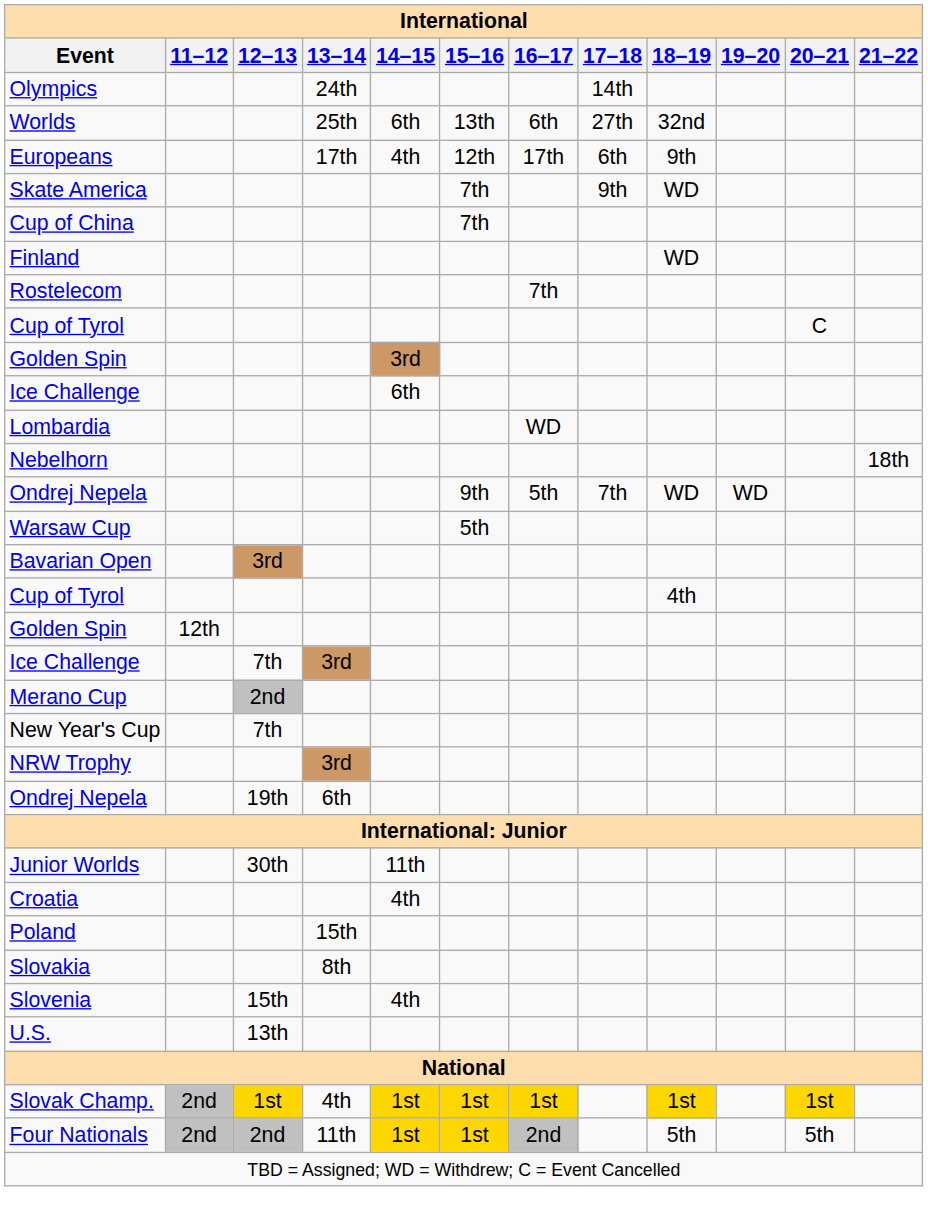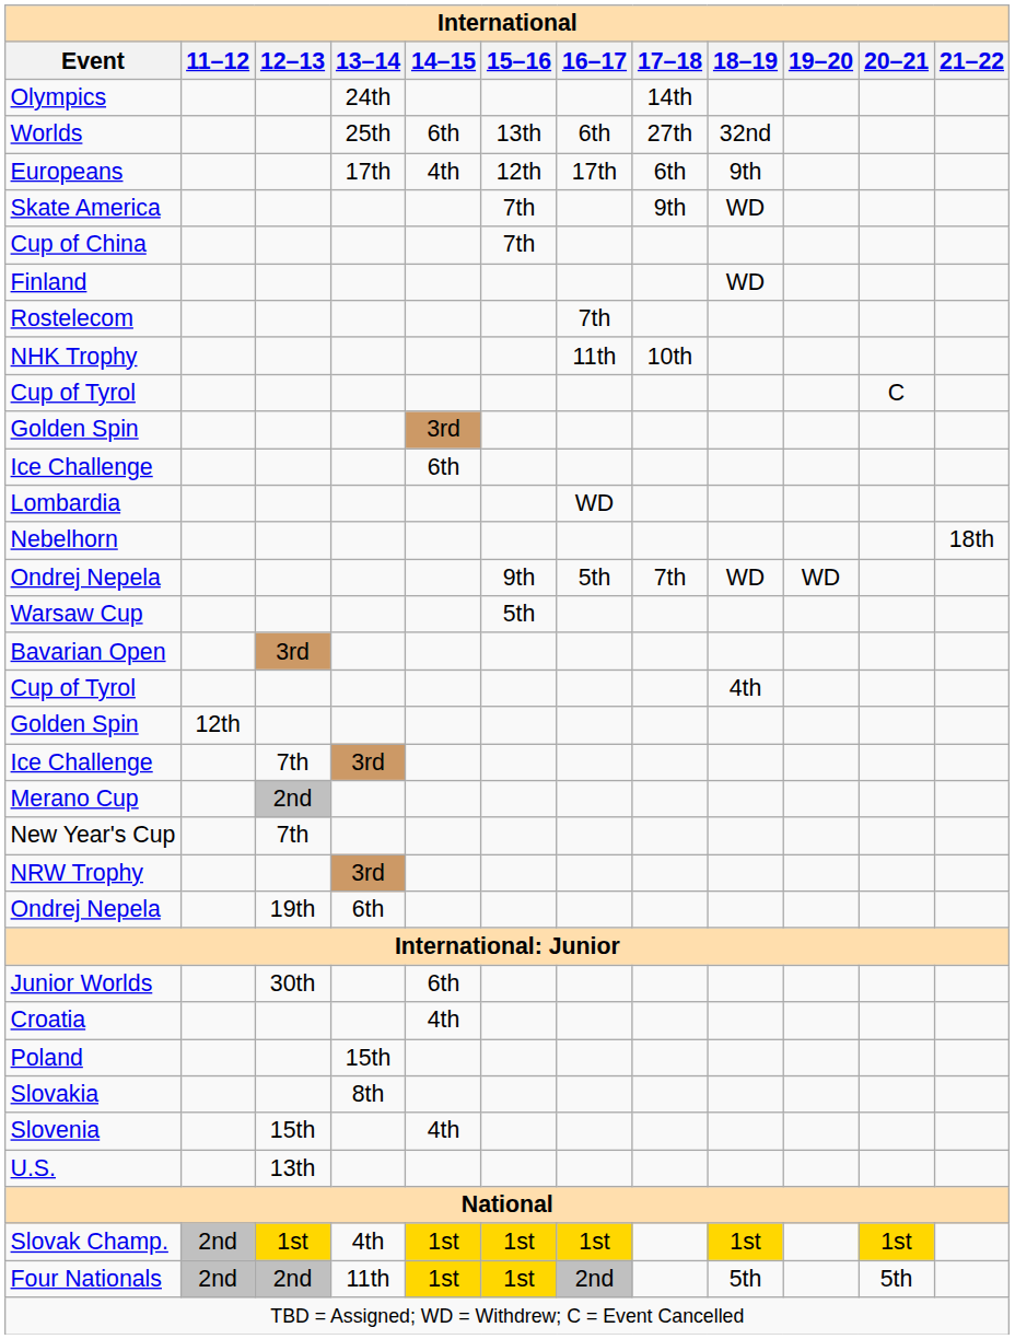+ row: NHK Trophy | 11th | 10th
Junior Worlds | 14–15: 11th -> 6th
